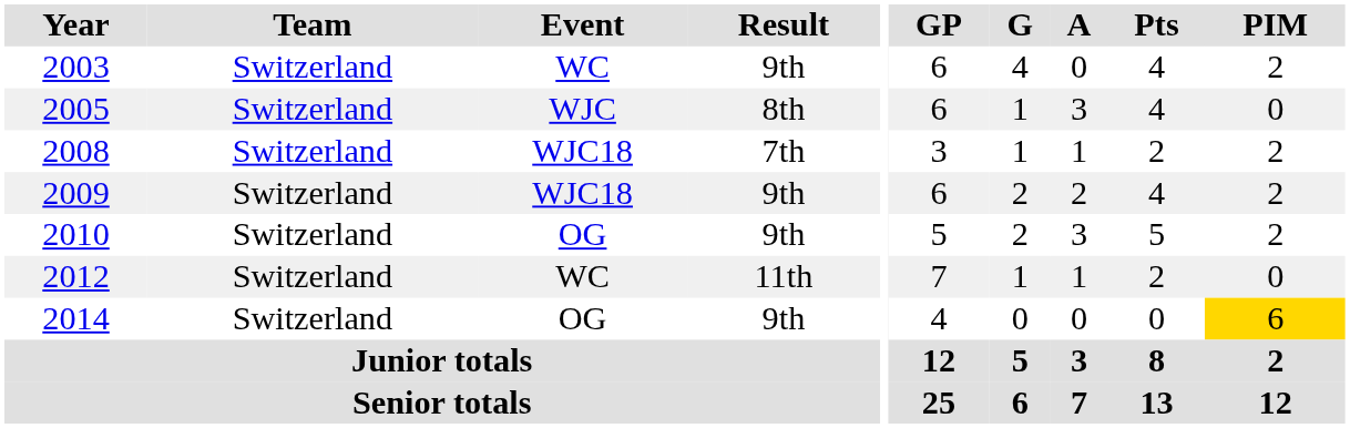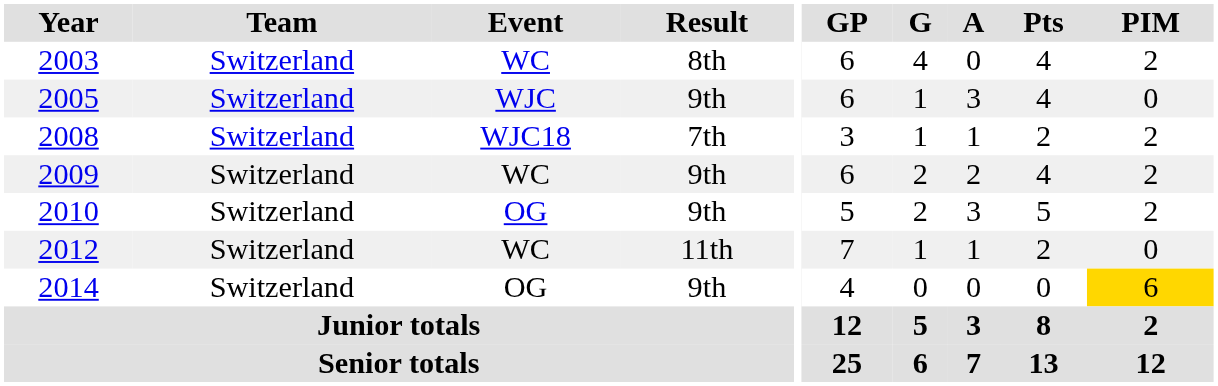2003 | Result: 9th -> 8th
2005 | Result: 8th -> 9th
2009 | Event: WJC18 -> WC
